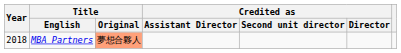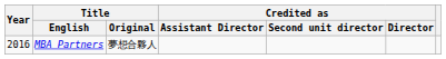MBA Partners | Year: 2018 -> 2016
MBA Partners | Title / Original: lightsalmon background -> no background
